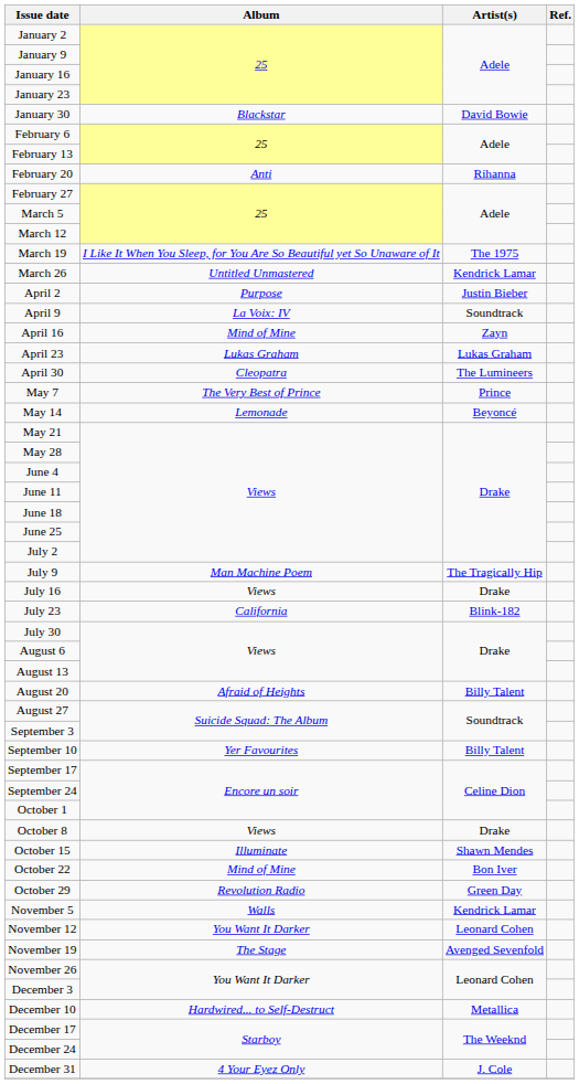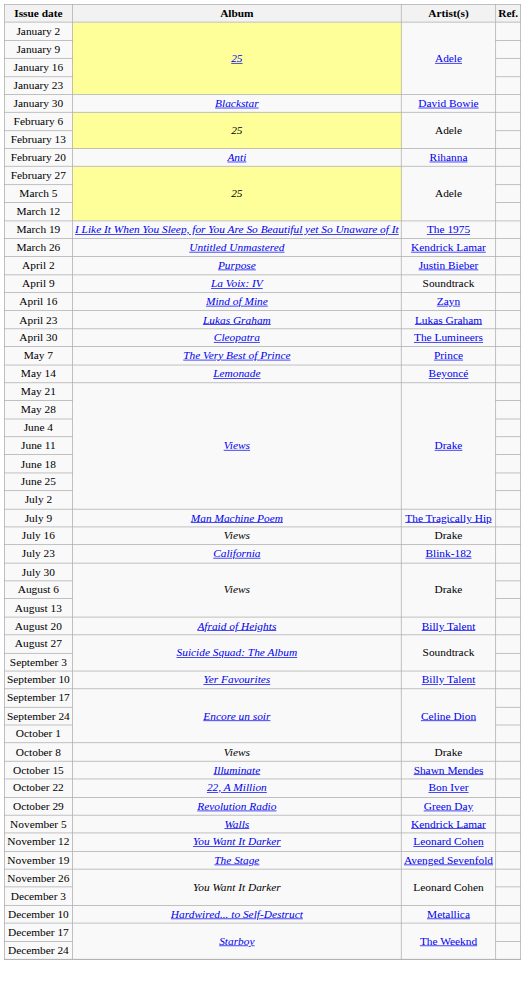October 22 | Album: Mind of Mine -> 22, A Million
- row: December 31 | 4 Your Eyez Only | J. Cole
